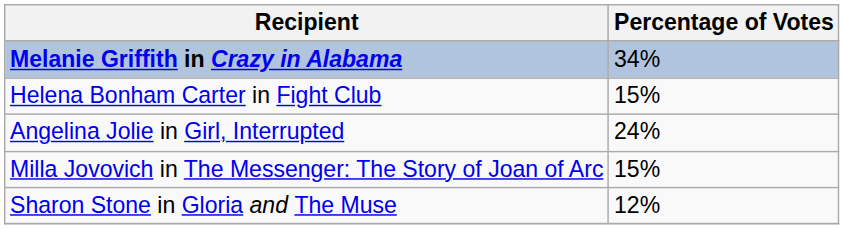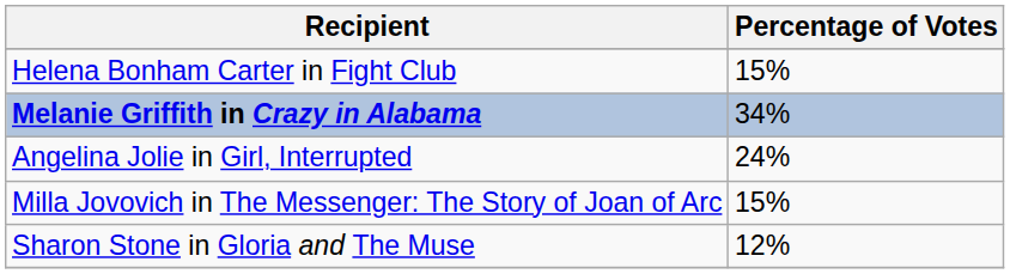rows swapped: Melanie Griffith in Crazy in Alabama <-> Helena Bonham Carter in Fight Club
